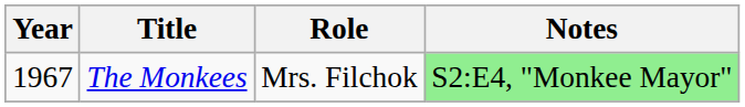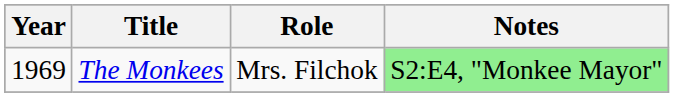The Monkees | Year: 1967 -> 1969
